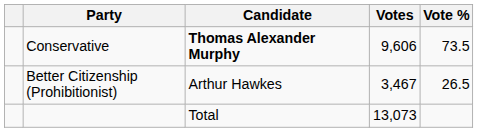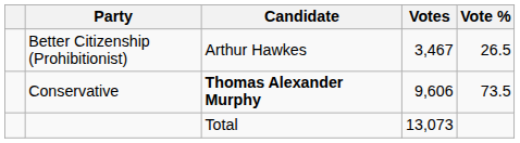rows swapped: Conservative <-> Better Citizenship (Prohibitionist)
